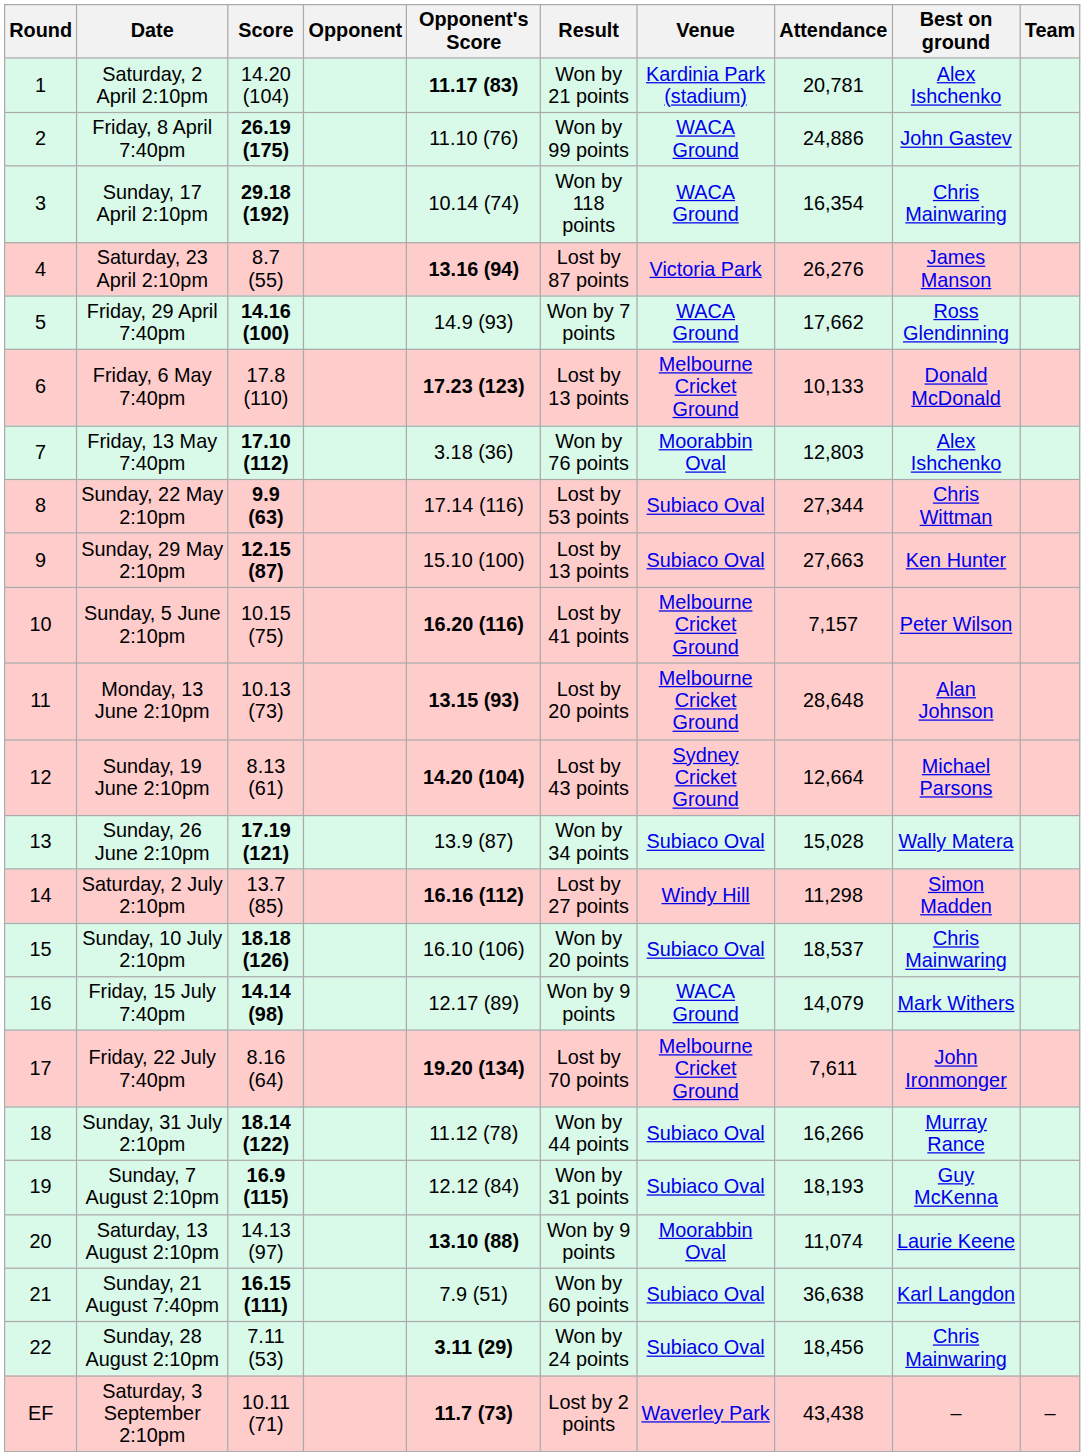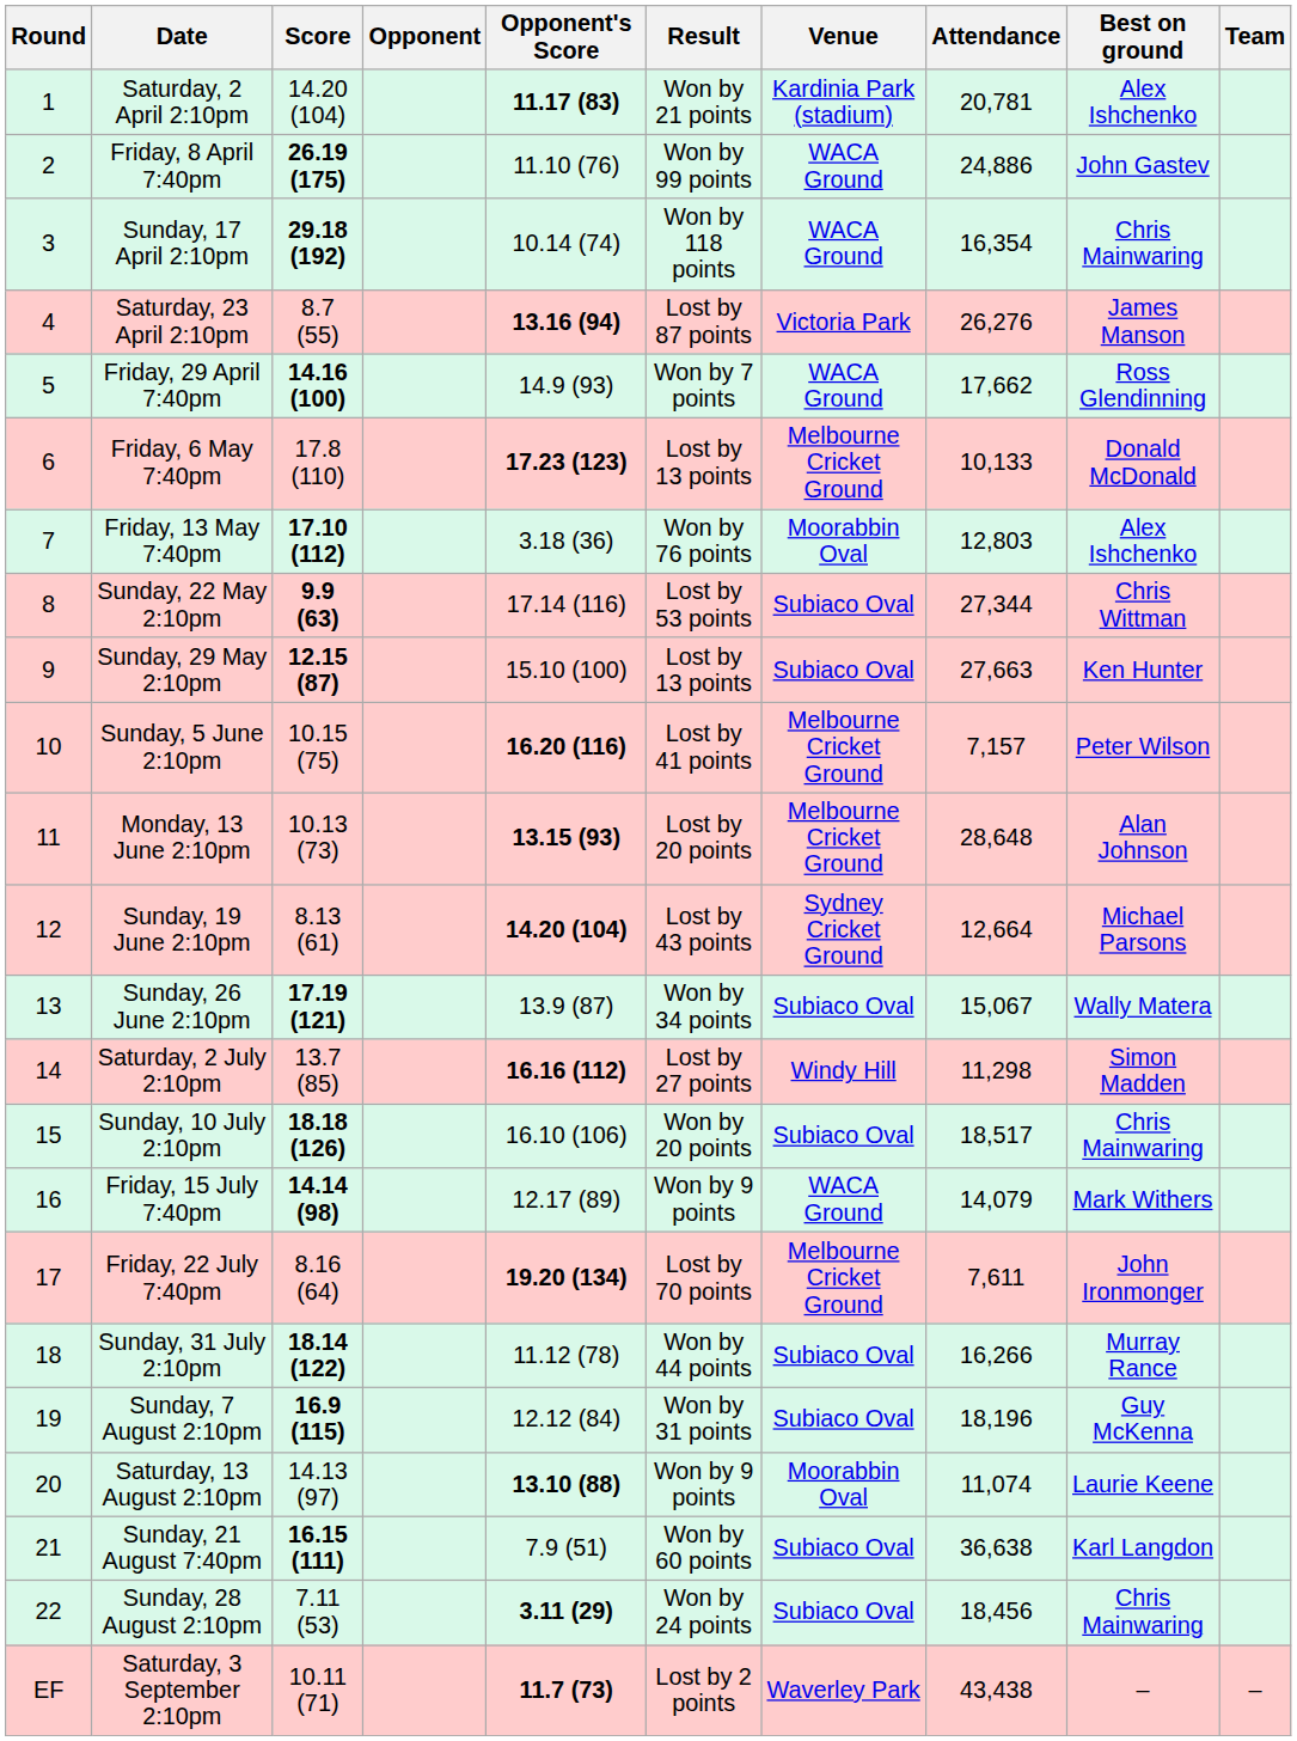Sunday, 26 June 2:10pm | Attendance: 15,028 -> 15,067
Sunday, 10 July 2:10pm | Attendance: 18,537 -> 18,517
Sunday, 7 August 2:10pm | Attendance: 18,193 -> 18,196
